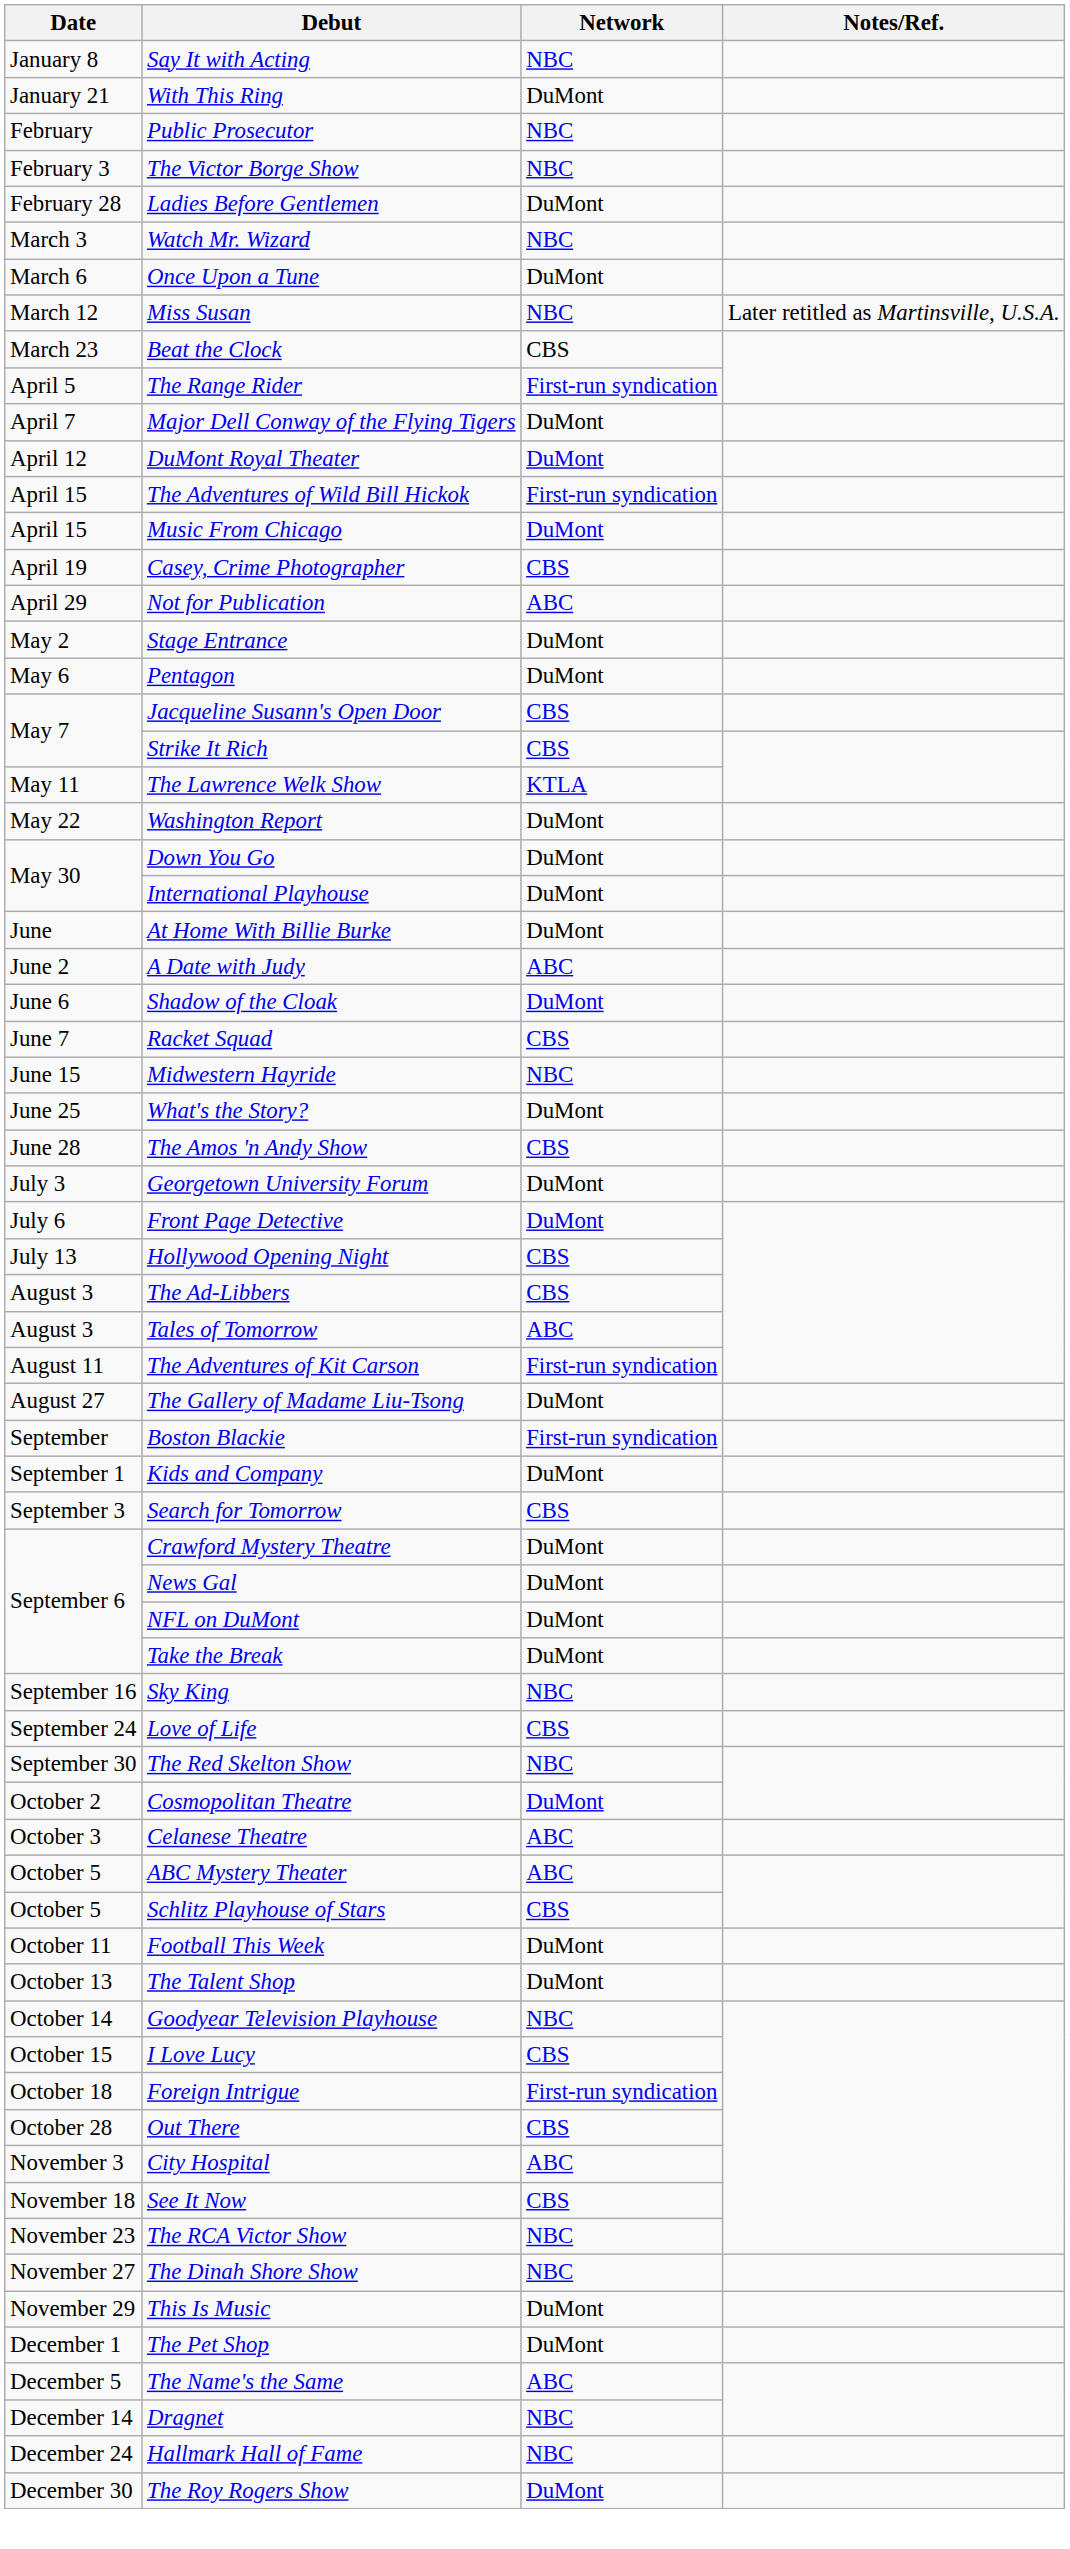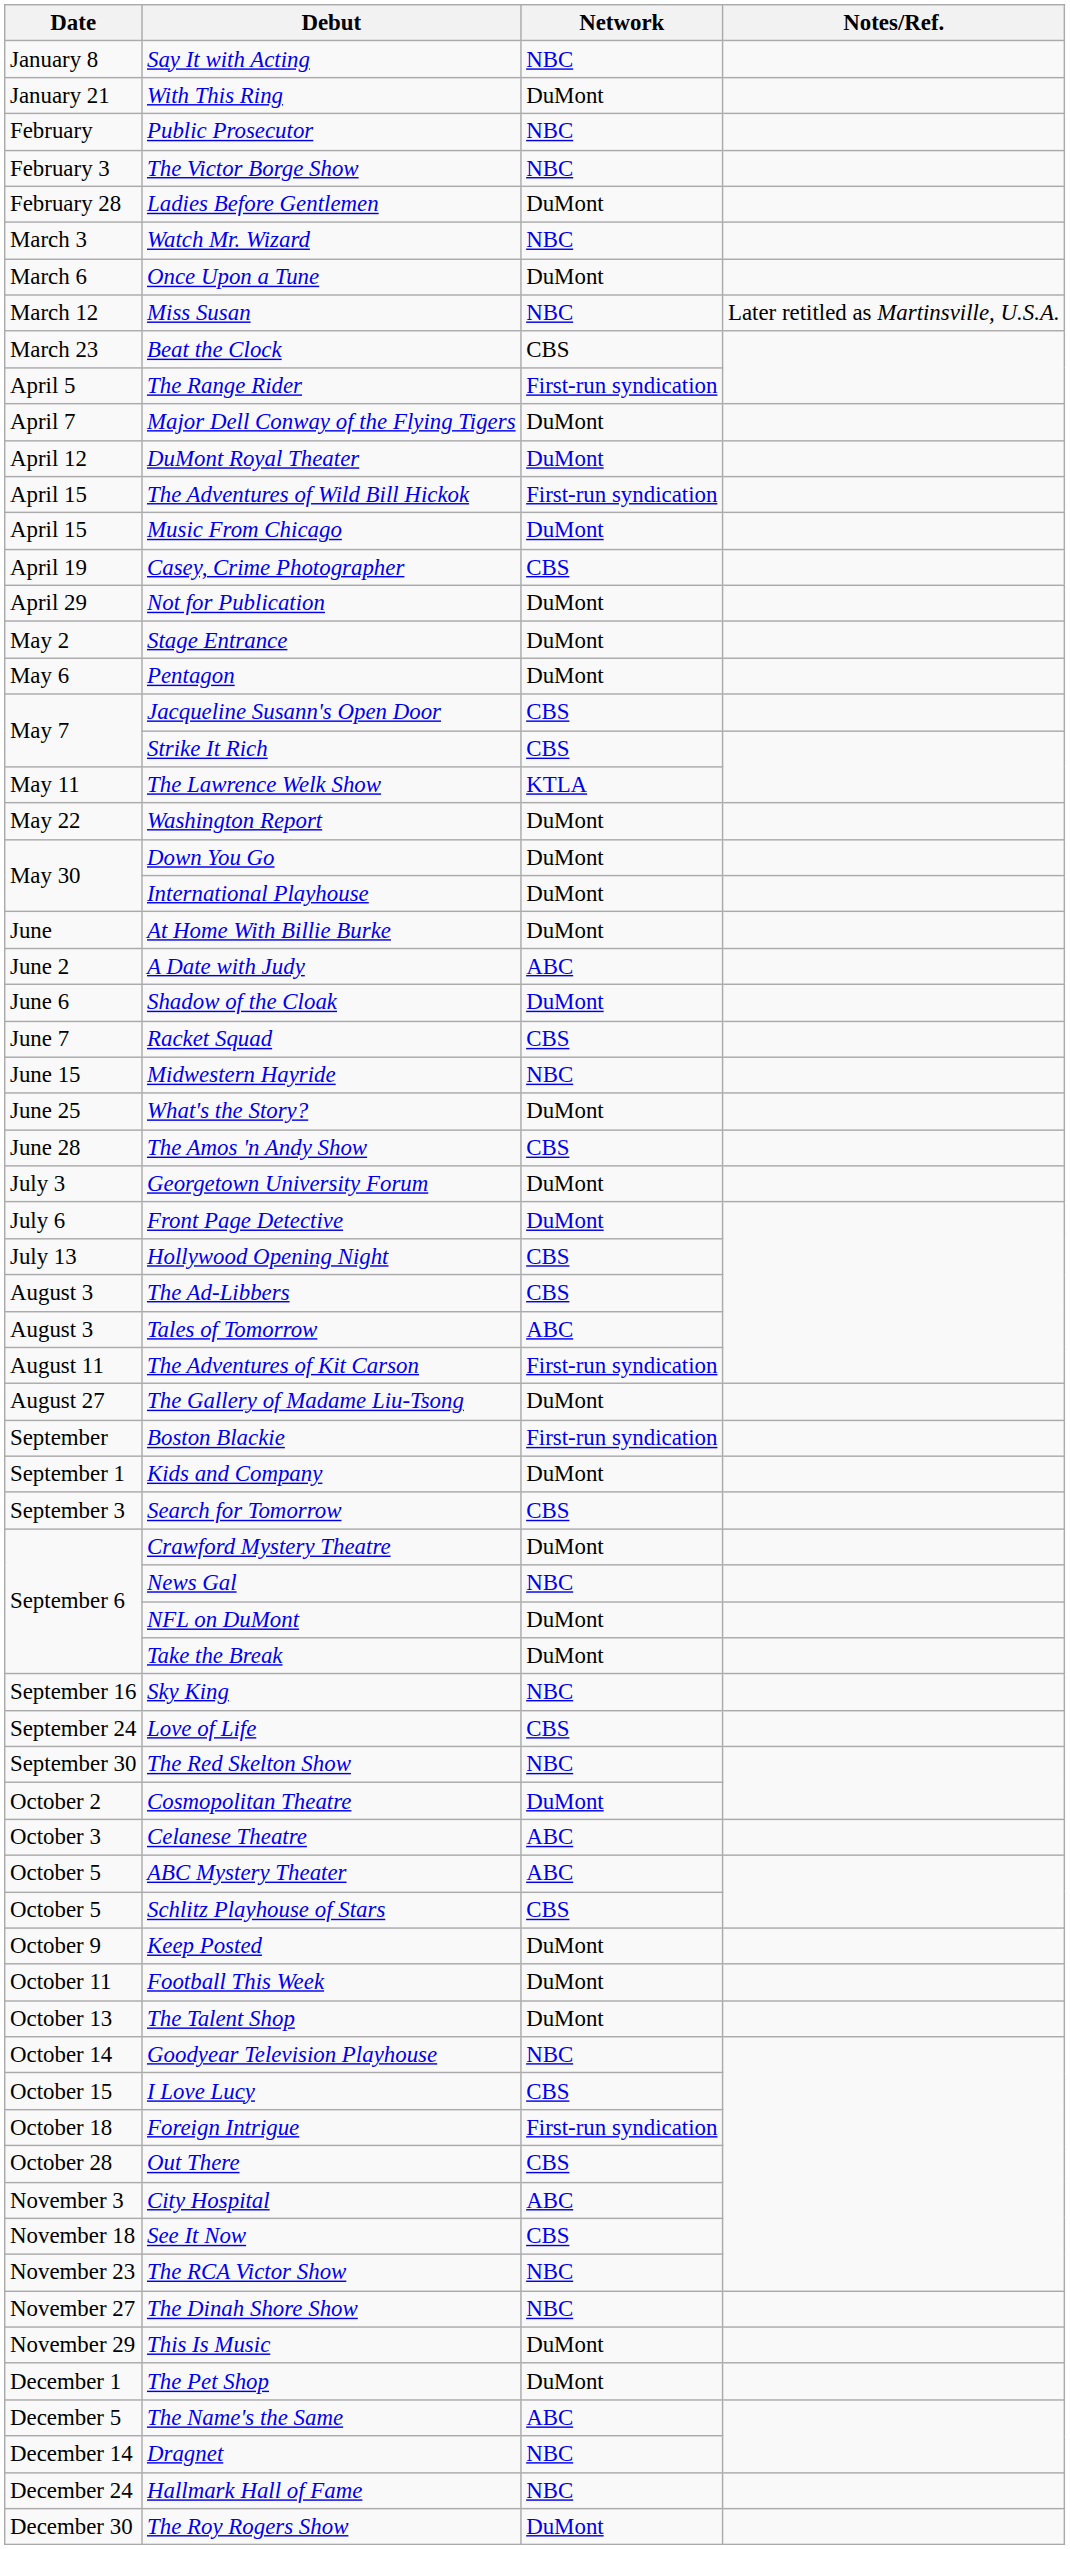Not for Publication | Network: ABC -> DuMont
News Gal | Network: DuMont -> NBC
+ row: October 9 | Keep Posted | DuMont
